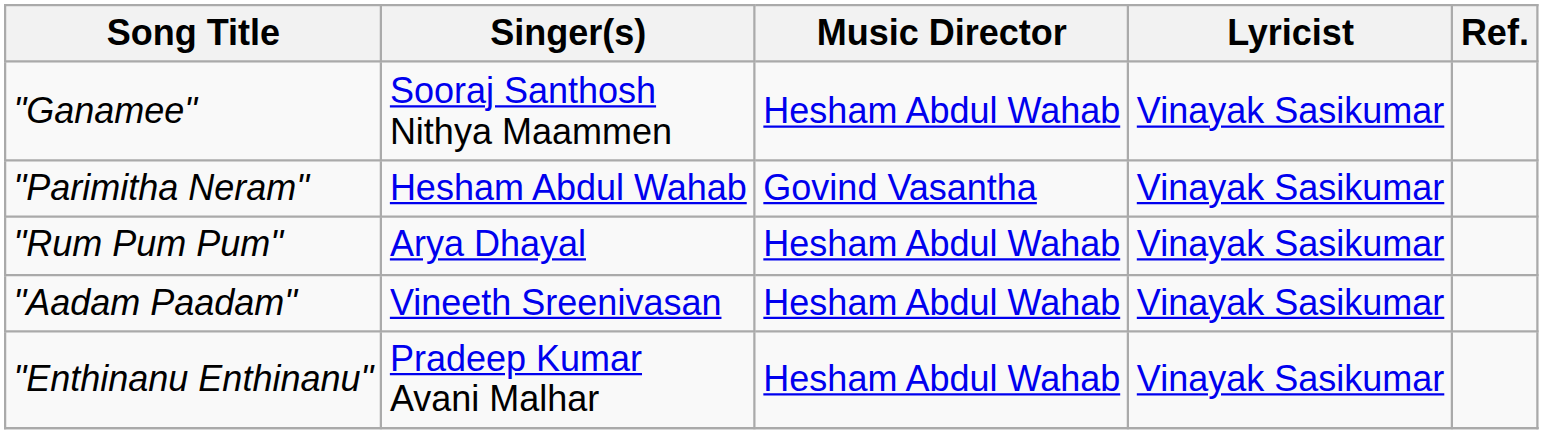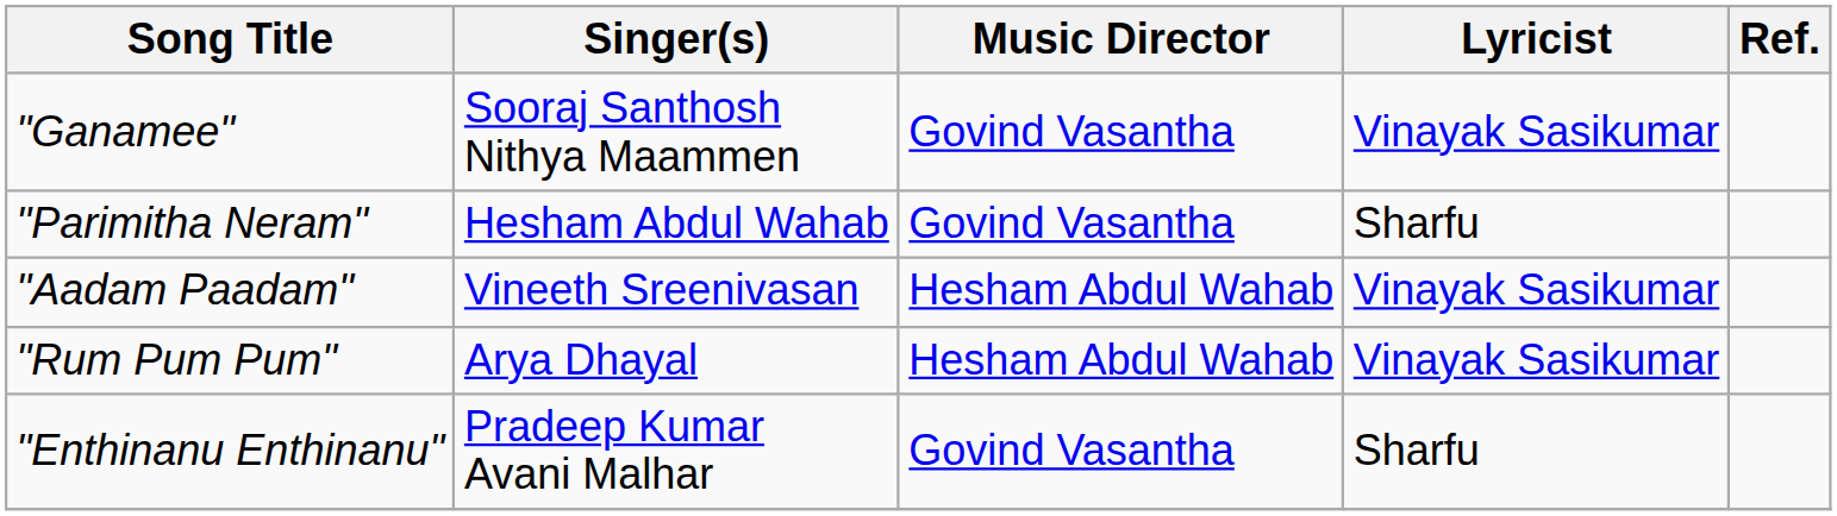"Ganamee" | Music Director: Hesham Abdul Wahab -> Govind Vasantha
"Parimitha Neram" | Lyricist: Vinayak Sasikumar -> Sharfu
rows swapped: "Rum Pum Pum" <-> "Aadam Paadam"
"Enthinanu Enthinanu" | Music Director: Hesham Abdul Wahab -> Govind Vasantha
"Enthinanu Enthinanu" | Lyricist: Vinayak Sasikumar -> Sharfu
